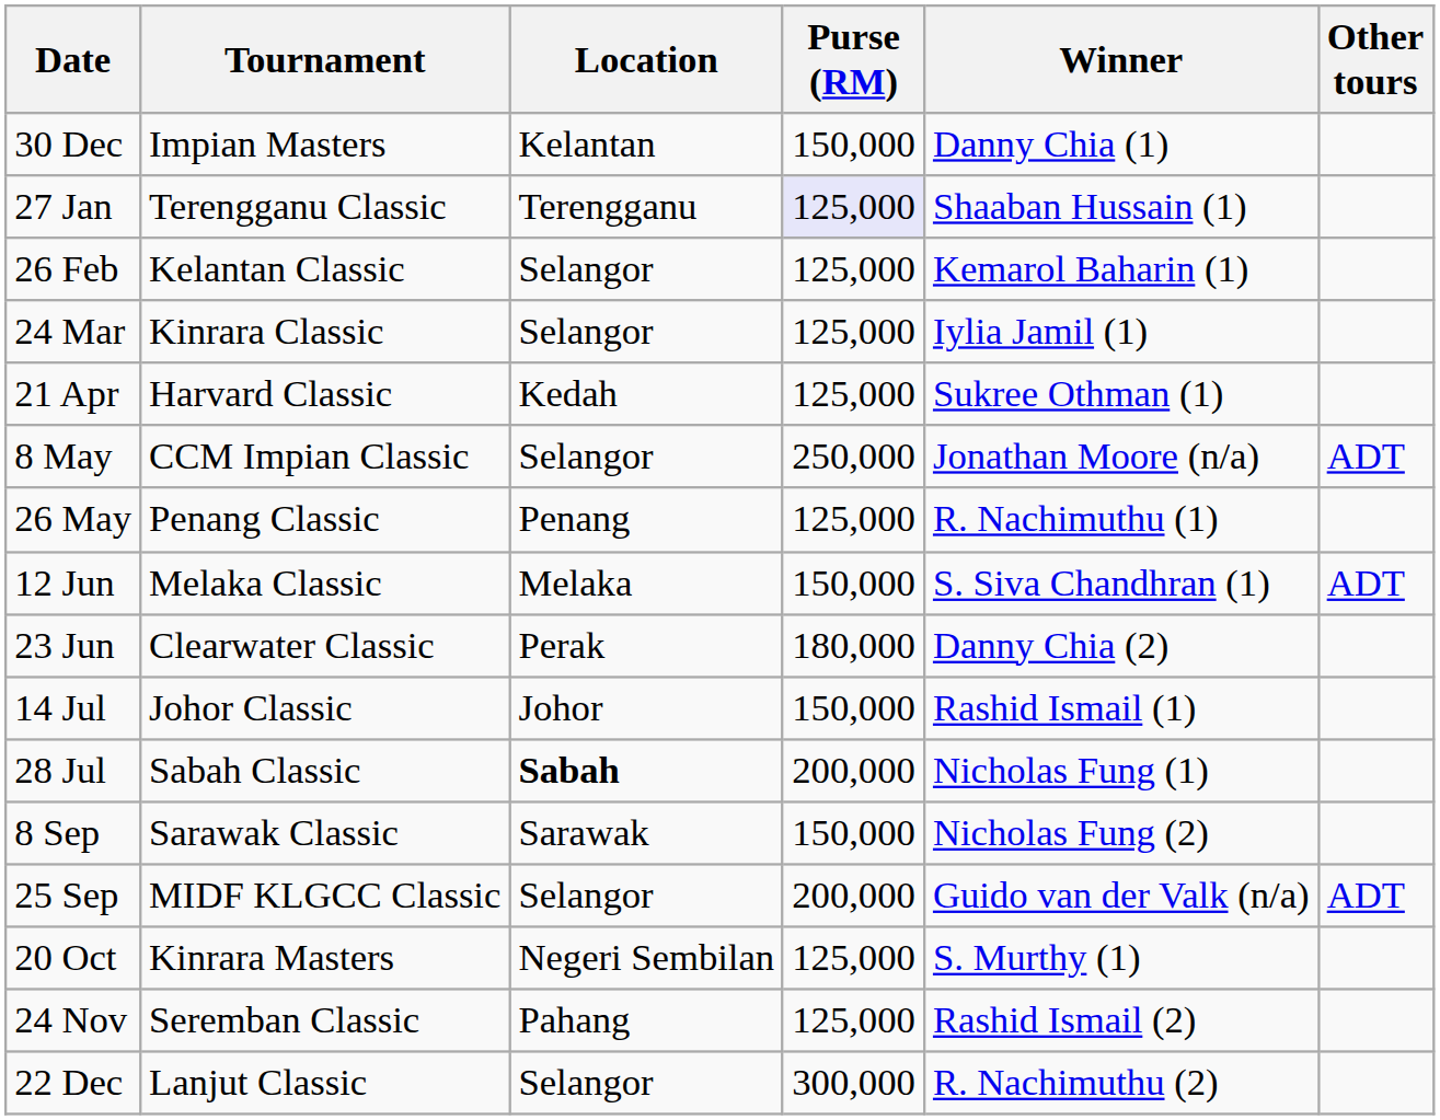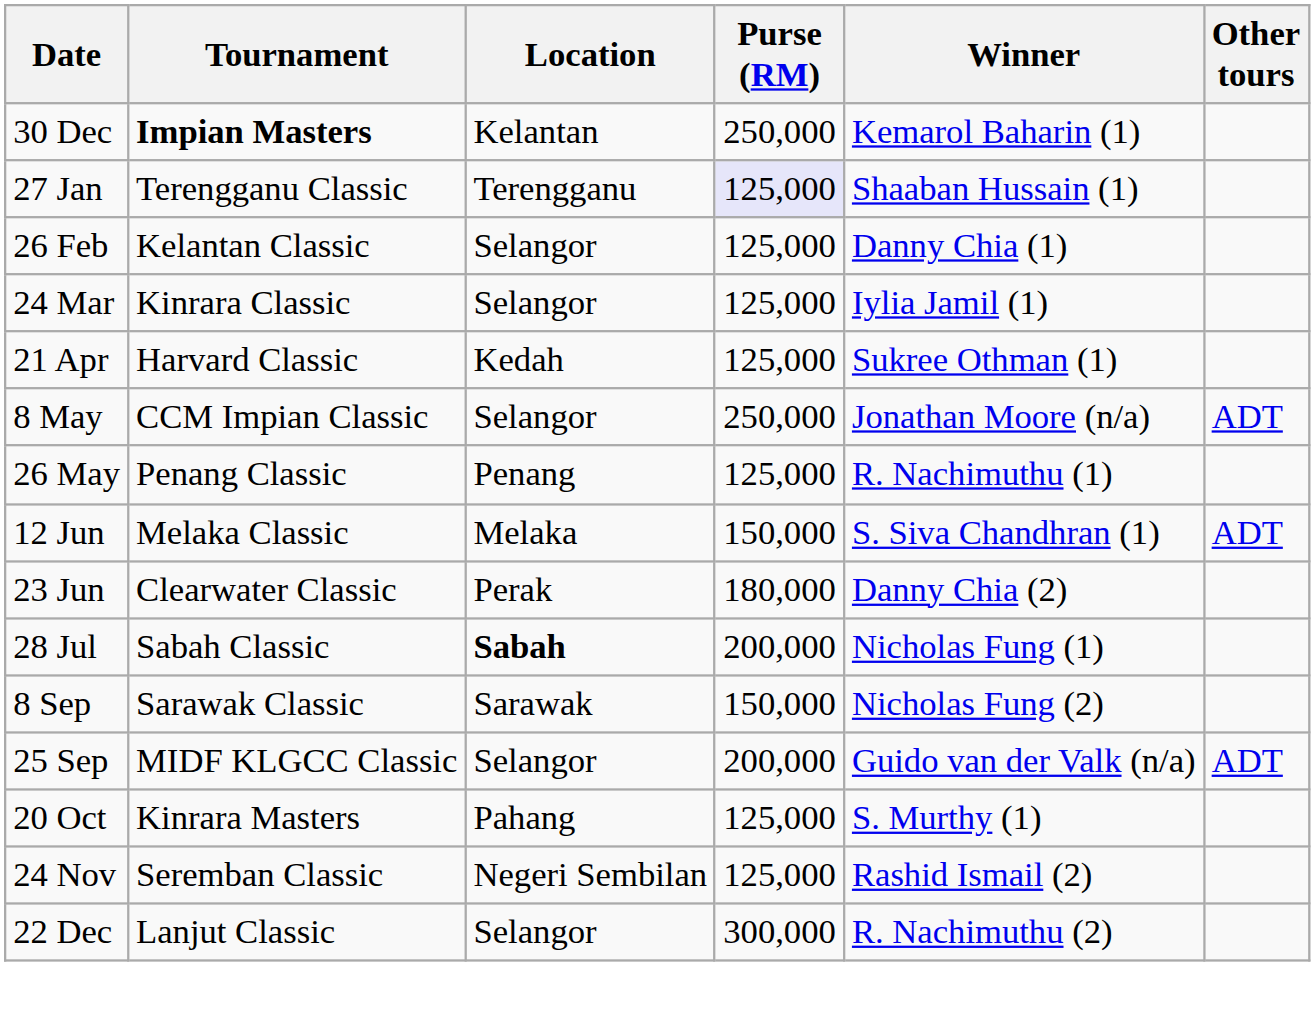30 Dec | Tournament: normal -> bold
30 Dec | Purse (RM): 150,000 -> 250,000
30 Dec | Winner: Danny Chia (1) -> Kemarol Baharin (1)
26 Feb | Winner: Kemarol Baharin (1) -> Danny Chia (1)
- row: 14 Jul | Johor Classic | Johor | 150,000 | Rashid Ismail (1)
20 Oct | Location: Negeri Sembilan -> Pahang
24 Nov | Location: Pahang -> Negeri Sembilan
